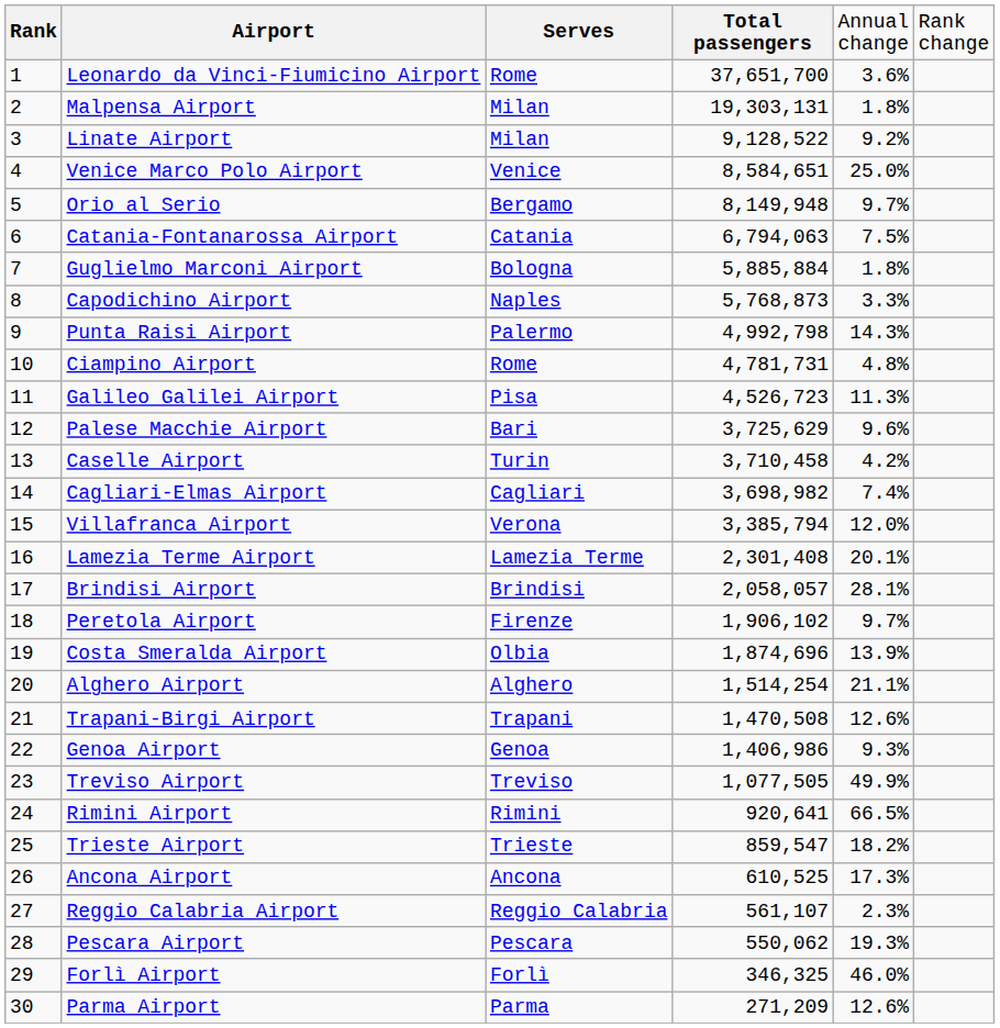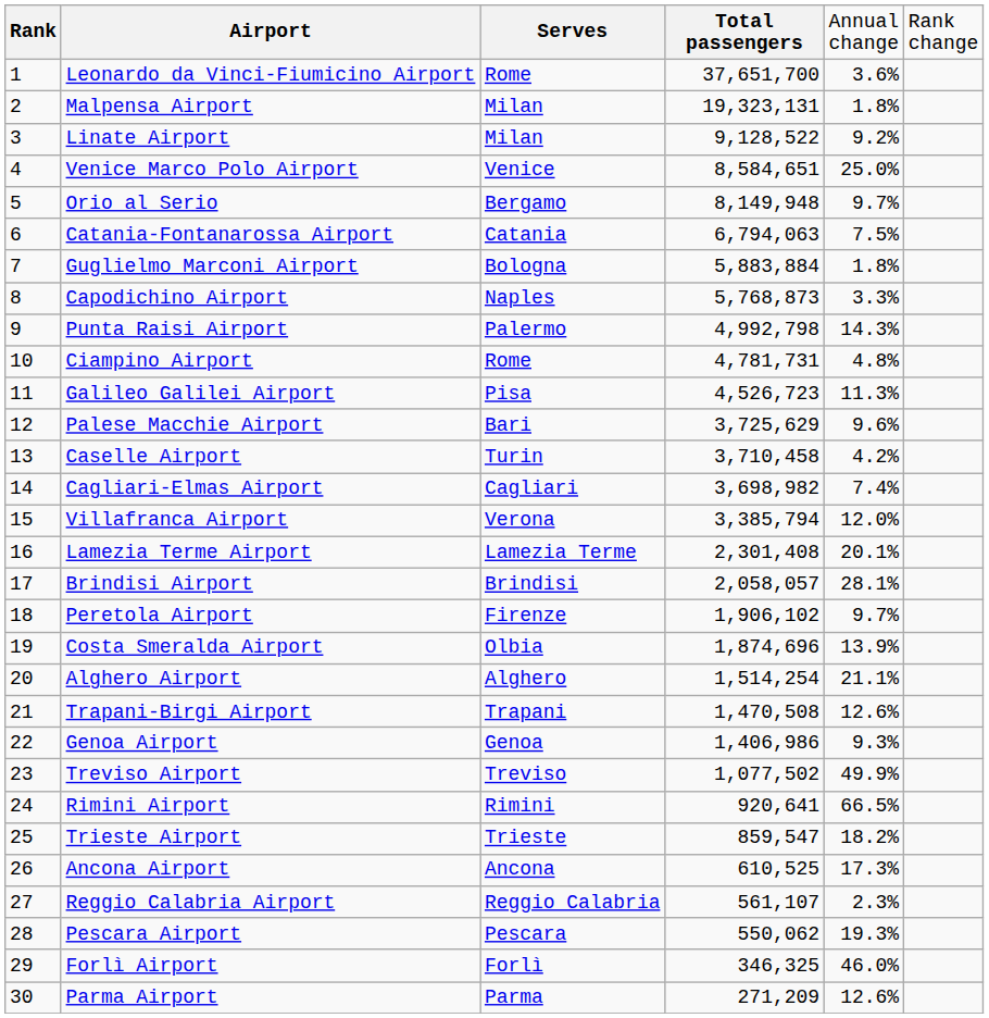Malpensa Airport | column 4: 19,303,131 -> 19,323,131
Guglielmo Marconi Airport | column 4: 5,885,884 -> 5,883,884
Treviso Airport | column 4: 1,077,505 -> 1,077,502
